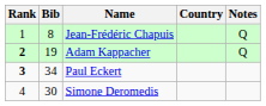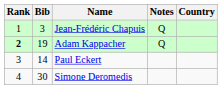columns swapped: Country <-> Notes
Jean-Frédéric Chapuis | Bib: 8 -> 3
Paul Eckert | Rank: bold -> normal
Paul Eckert | Bib: 34 -> 14
